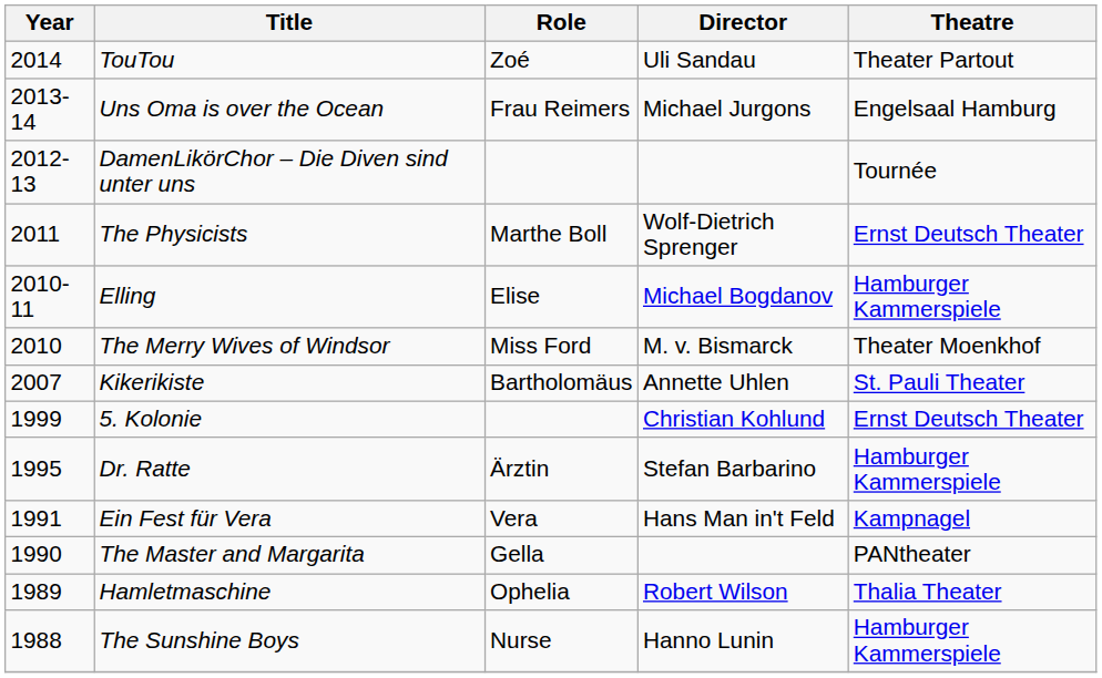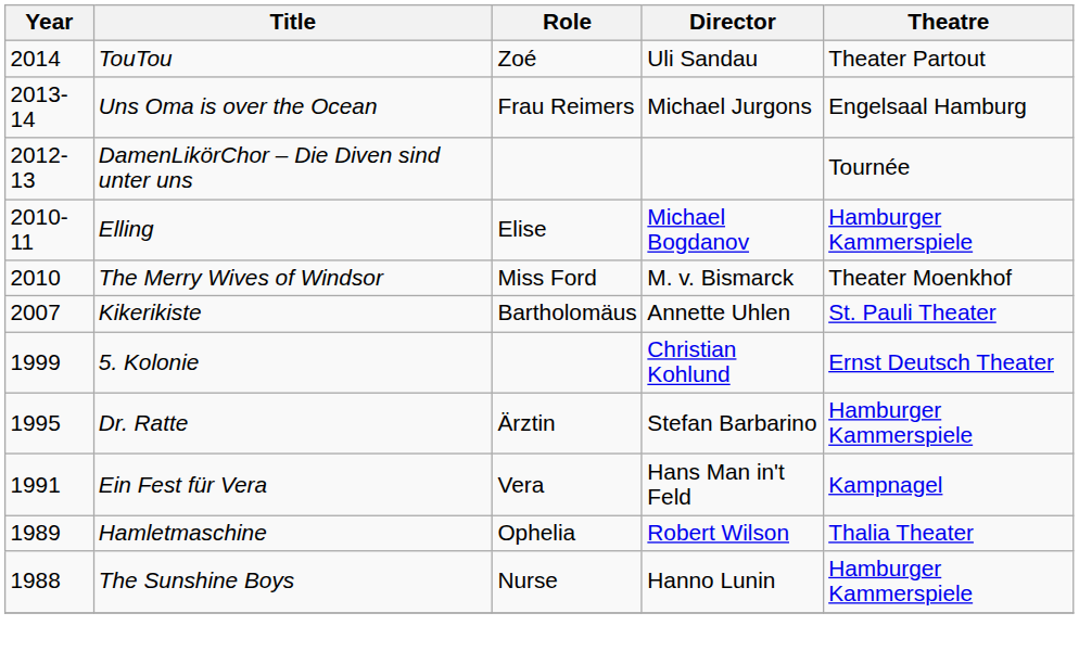- row: 2011 | The Physicists | Marthe Boll | Wolf-Dietrich Sprenger | Ernst Deutsch Theater
- row: 1990 | The Master and Margarita | Gella | PANtheater
